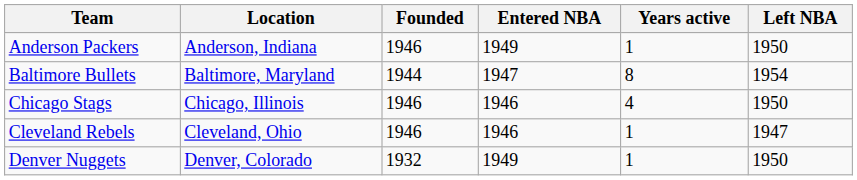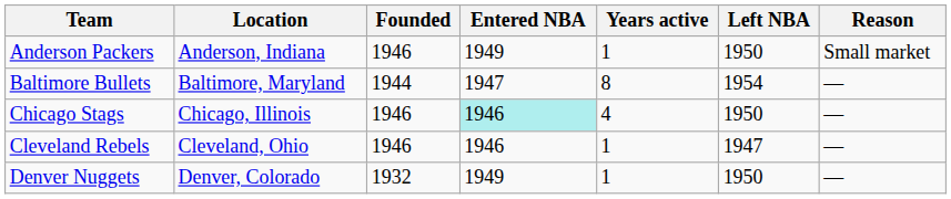+ column: Reason | Small market | — | — | — | —
Chicago Stags | Entered NBA: no background -> paleturquoise background
